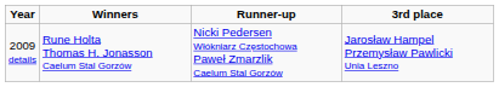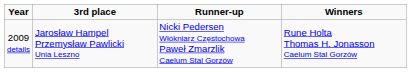columns swapped: Winners <-> 3rd place
